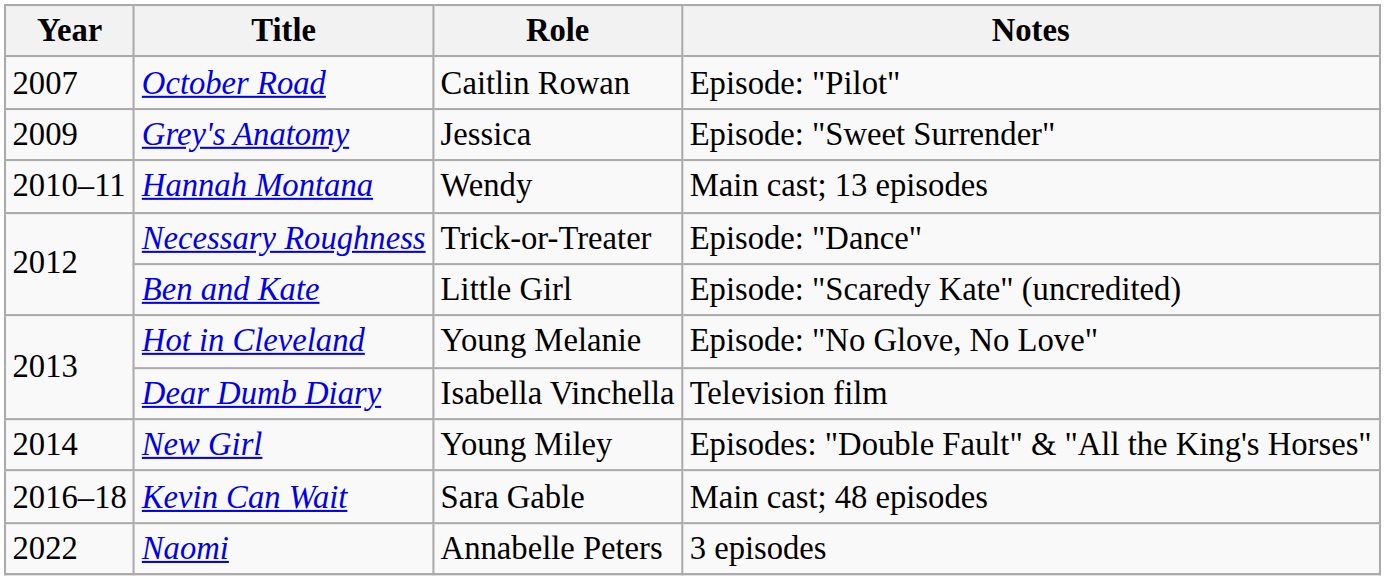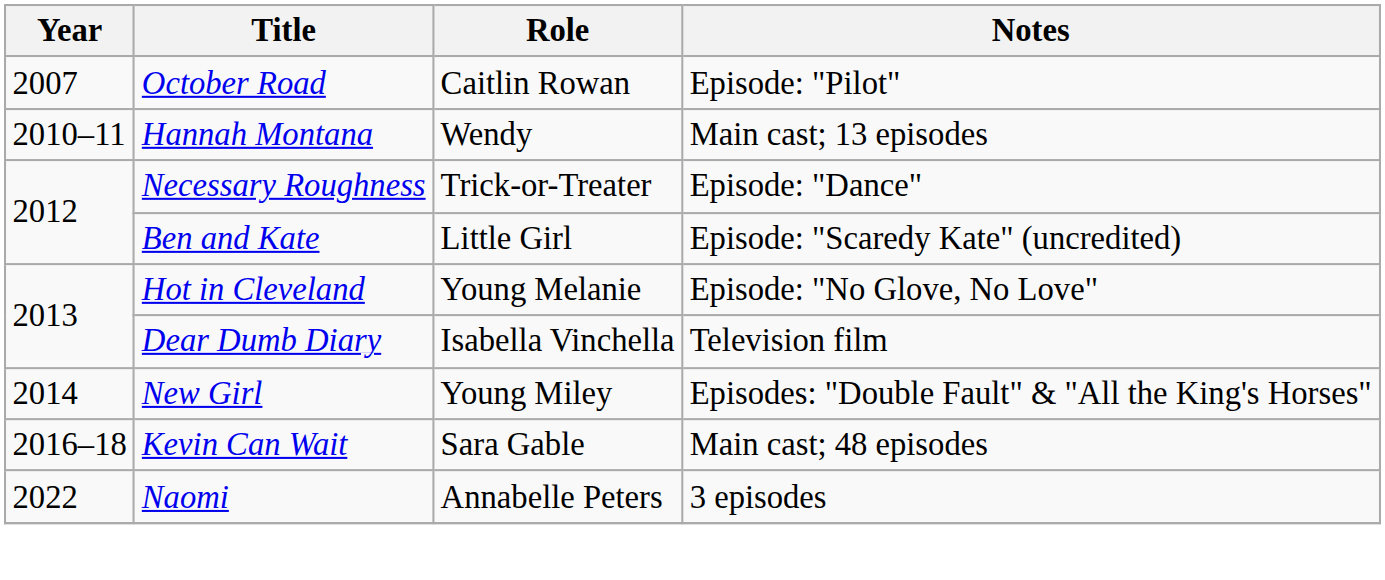- row: 2009 | Grey's Anatomy | Jessica | Episode: "Sweet Surrender"
